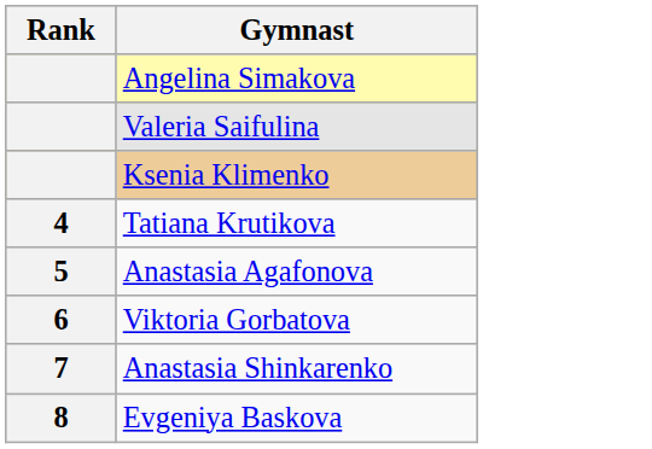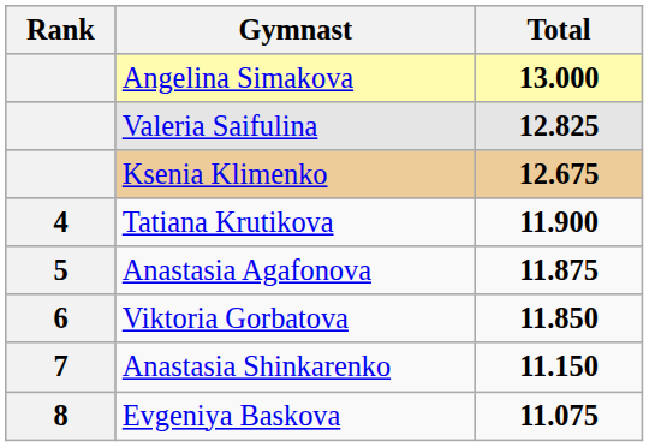+ column: Total | 13.000 | 12.825 | 12.675 | 11.900 | 11.875 | 11.850 | 11.150 | 11.075
